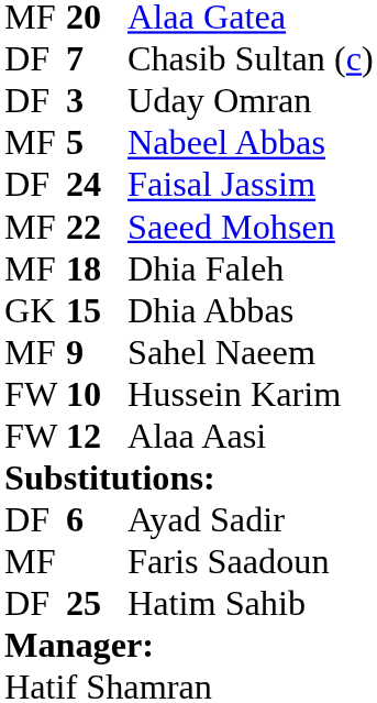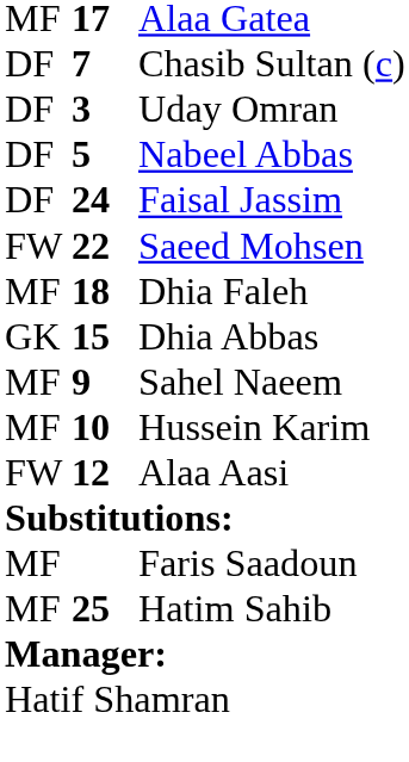Alaa Gatea | column 2: 20 -> 17
Nabeel Abbas | column 1: MF -> DF
Saeed Mohsen | column 1: MF -> FW
Hussein Karim | column 1: FW -> MF
- row: DF | 6 | Ayad Sadir
Hatim Sahib | column 1: DF -> MF
